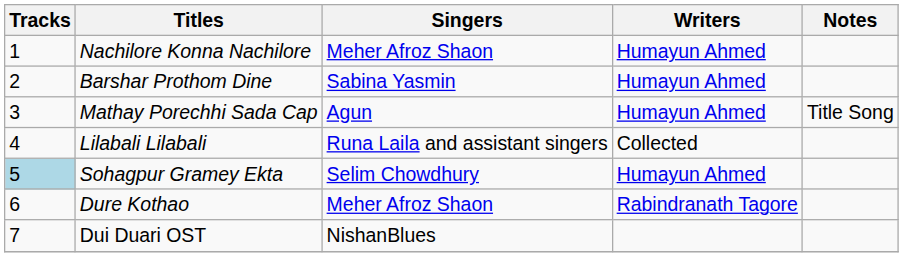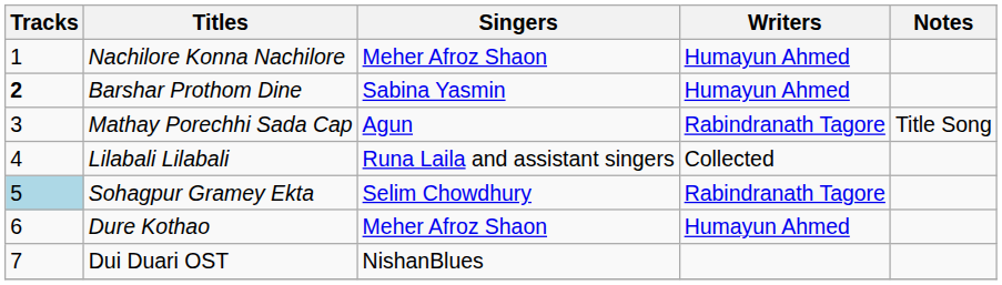Barshar Prothom Dine | Tracks: normal -> bold
Mathay Porechhi Sada Cap | Writers: Humayun Ahmed -> Rabindranath Tagore
Sohagpur Gramey Ekta | Writers: Humayun Ahmed -> Rabindranath Tagore
Dure Kothao | Writers: Rabindranath Tagore -> Humayun Ahmed
